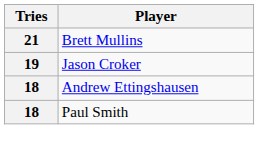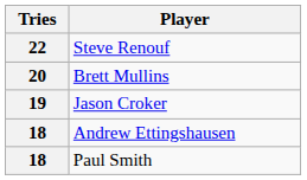+ row: 22 | Steve Renouf
Brett Mullins | Tries: 21 -> 20
